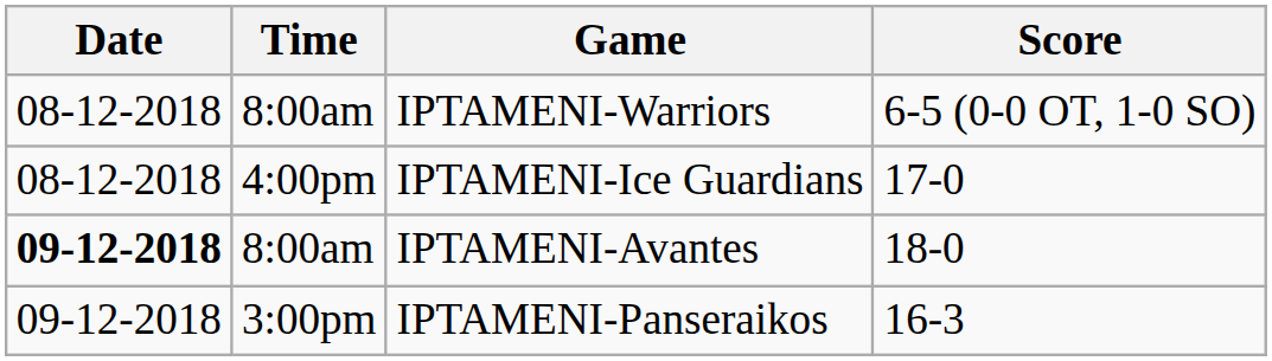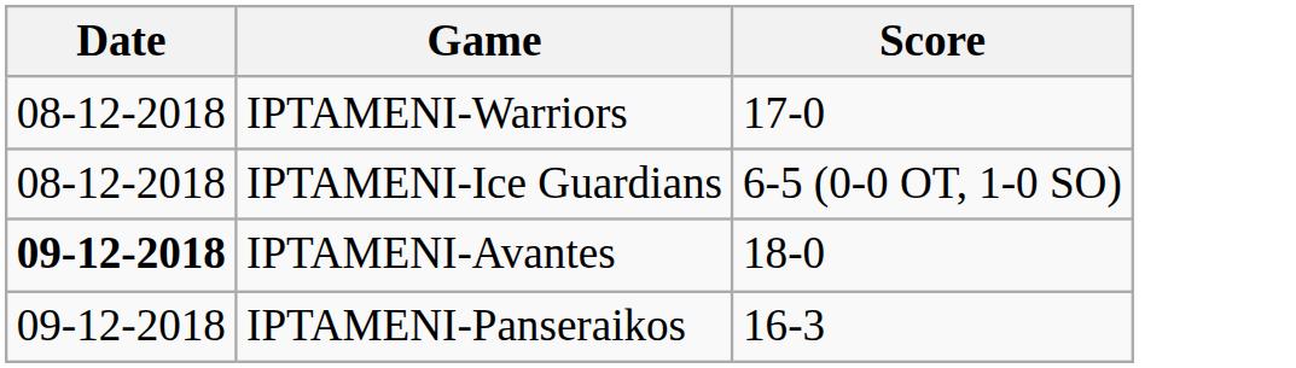- column: Time | 8:00am | 4:00pm | 8:00am | 3:00pm
IPTAMENI-Warriors | Score: 6-5 (0-0 OT, 1-0 SO) -> 17-0
IPTAMENI-Ice Guardians | Score: 17-0 -> 6-5 (0-0 OT, 1-0 SO)
